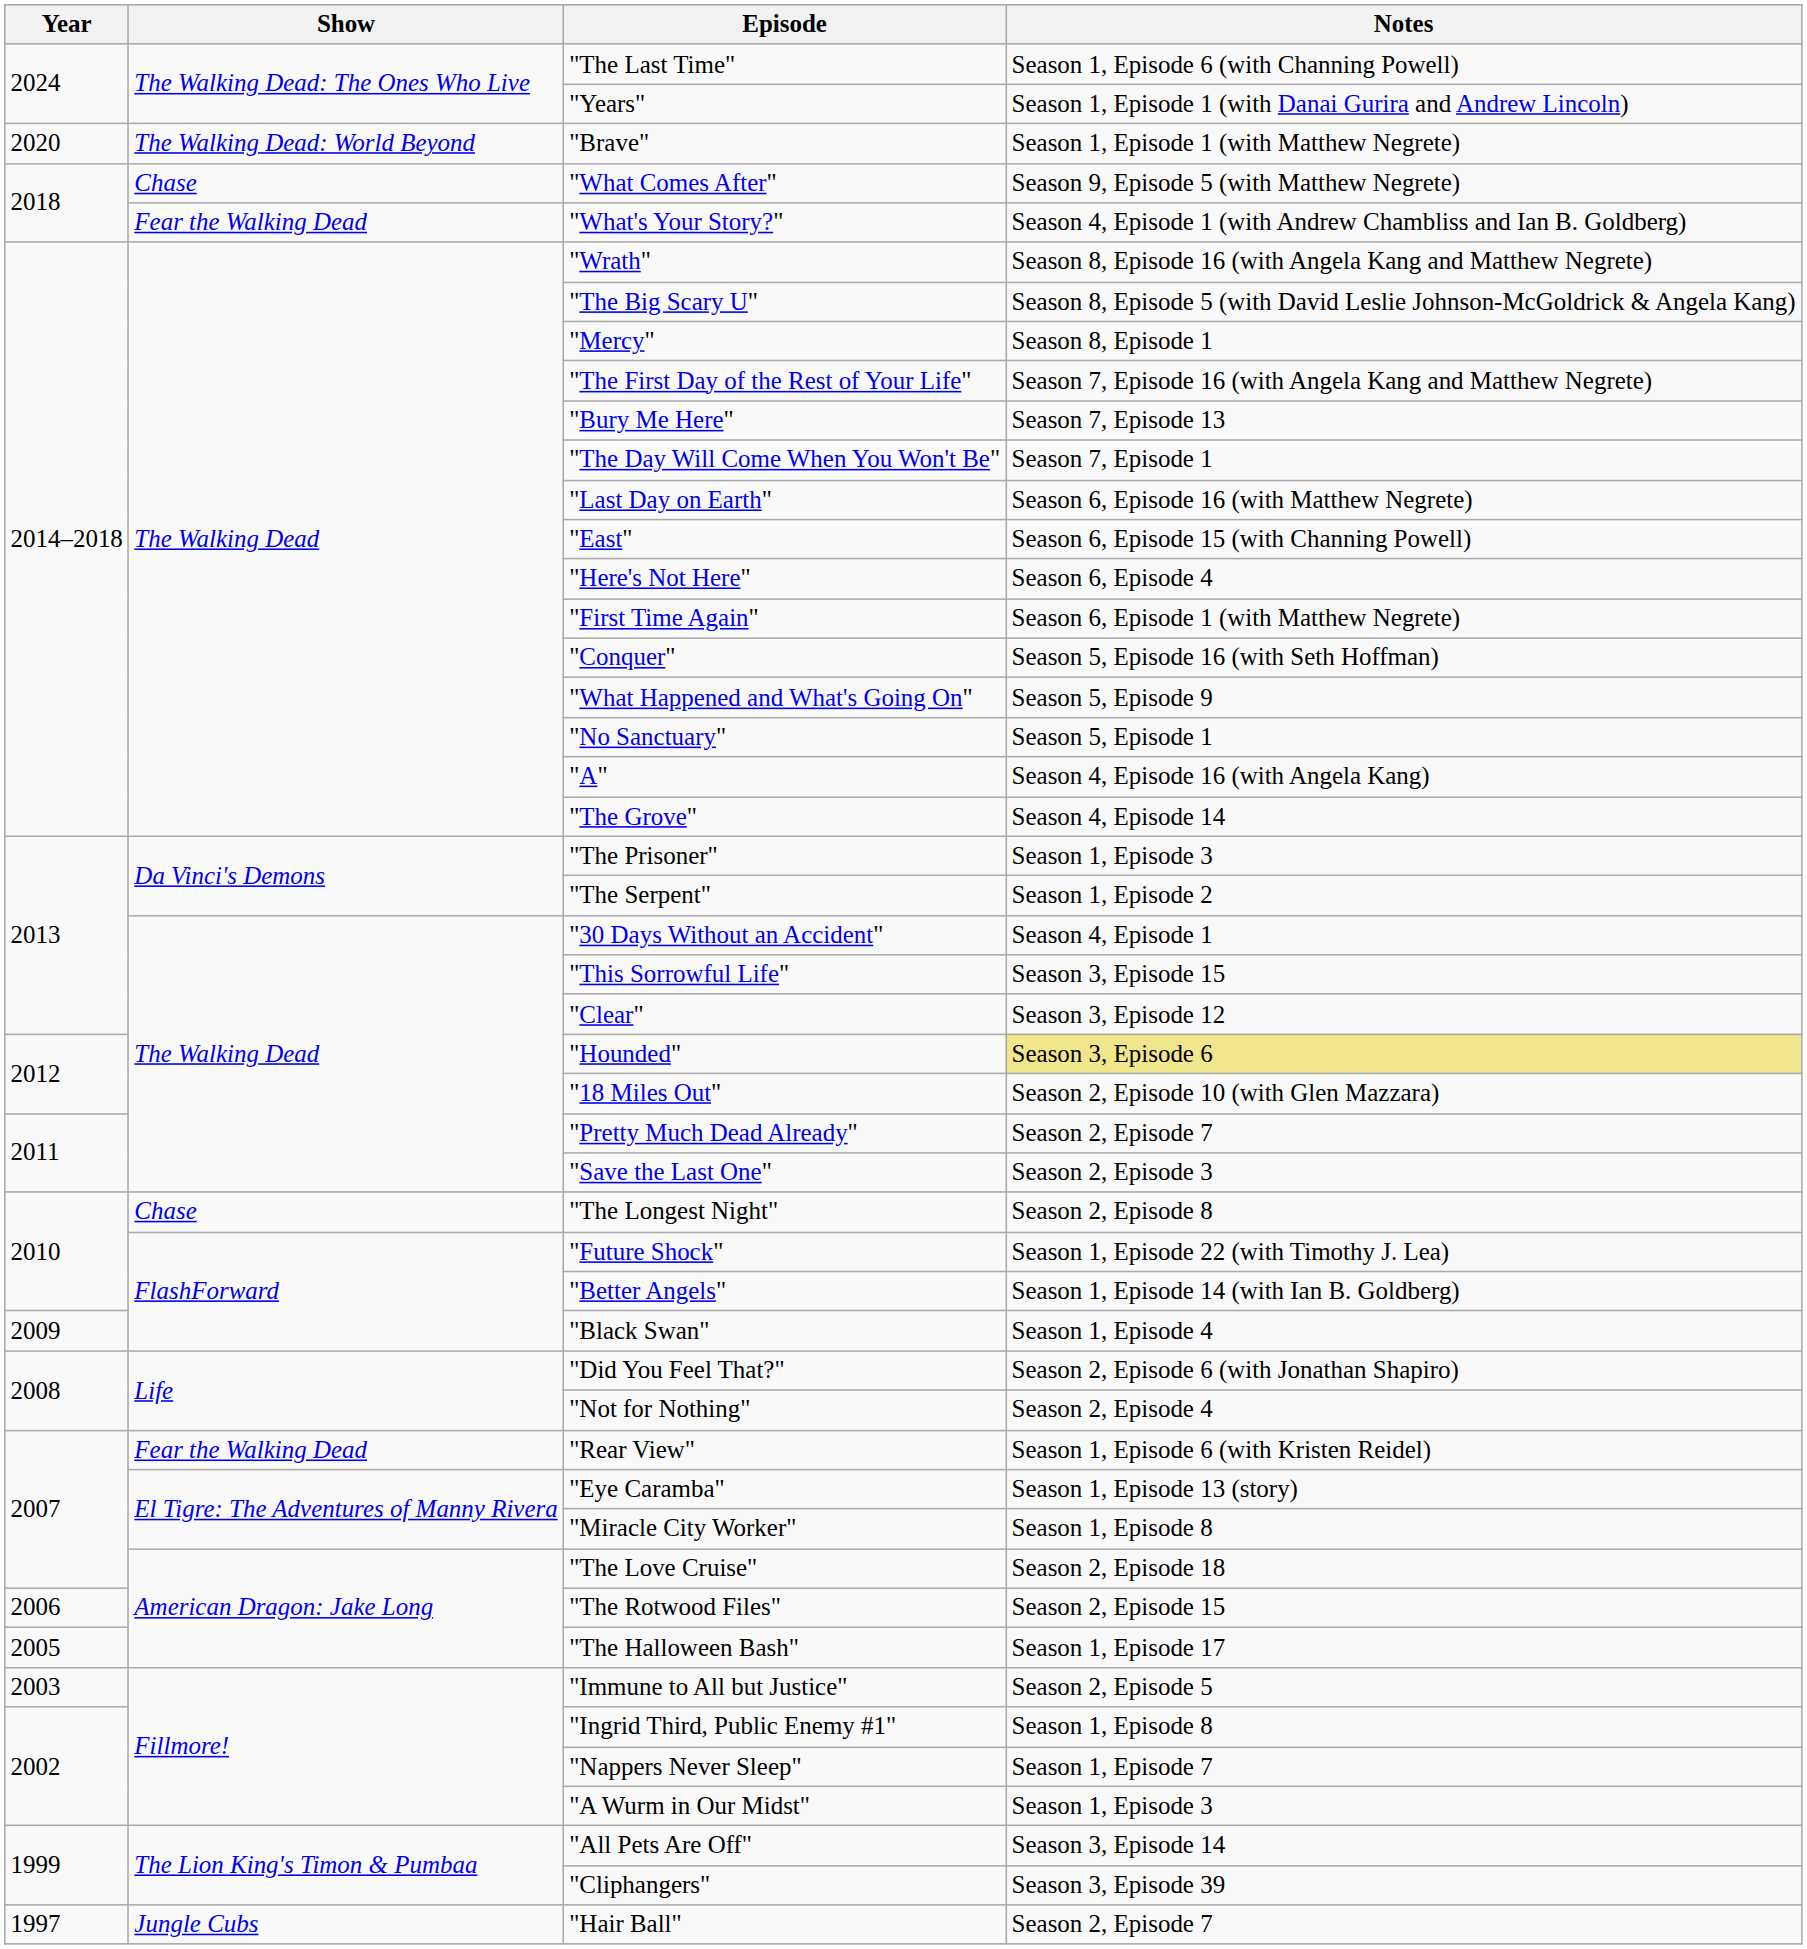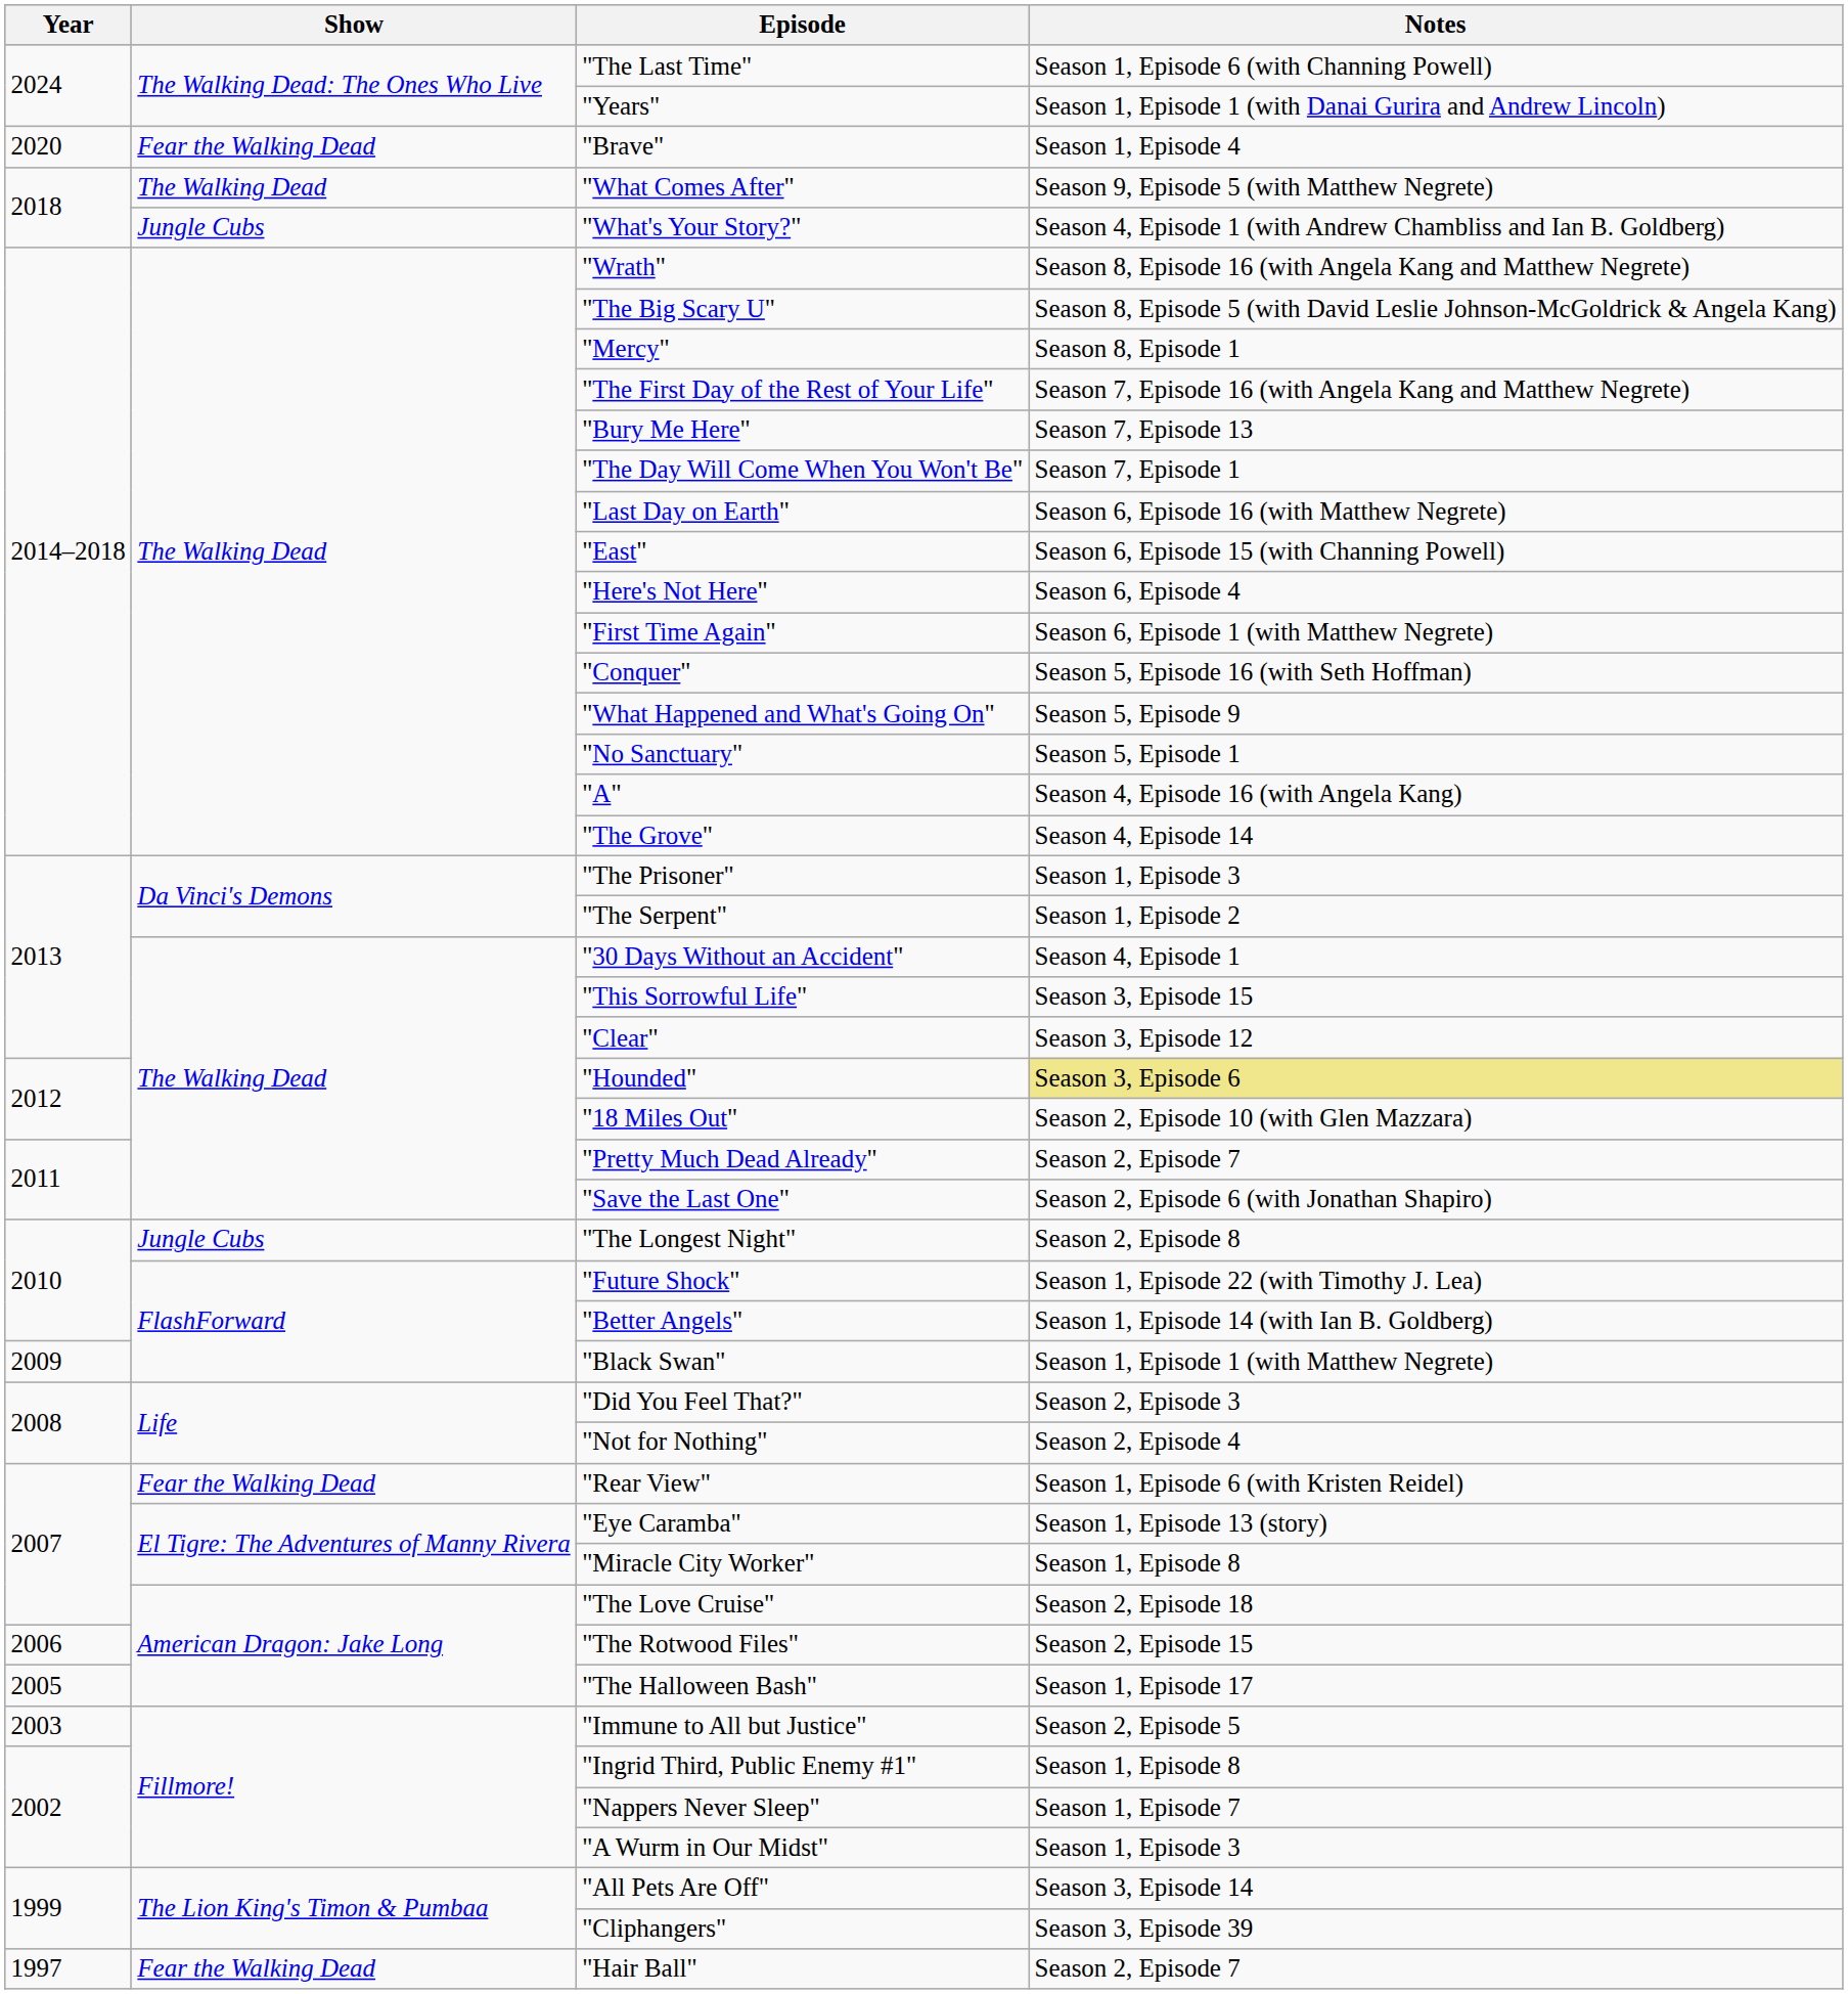"Brave" | Show: The Walking Dead: World Beyond -> Fear the Walking Dead
"Brave" | Notes: Season 1, Episode 1 (with Matthew Negrete) -> Season 1, Episode 4
"What Comes After" | Show: Chase -> The Walking Dead
"What's Your Story?" | Show: Fear the Walking Dead -> Jungle Cubs
"Save the Last One" | Notes: Season 2, Episode 3 -> Season 2, Episode 6 (with Jonathan Shapiro)
"The Longest Night" | Show: Chase -> Jungle Cubs
"Black Swan" | Notes: Season 1, Episode 4 -> Season 1, Episode 1 (with Matthew Negrete)
"Did You Feel That?" | Notes: Season 2, Episode 6 (with Jonathan Shapiro) -> Season 2, Episode 3
"Hair Ball" | Show: Jungle Cubs -> Fear the Walking Dead
